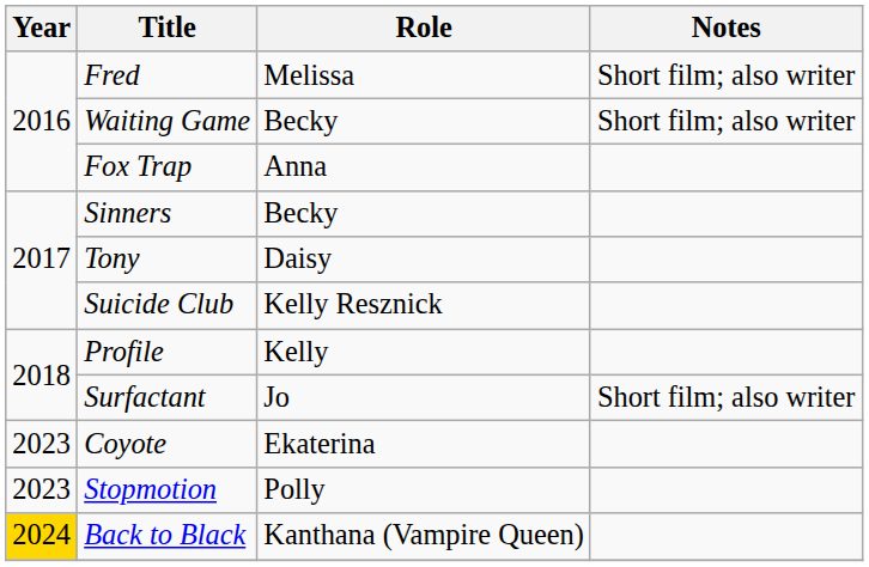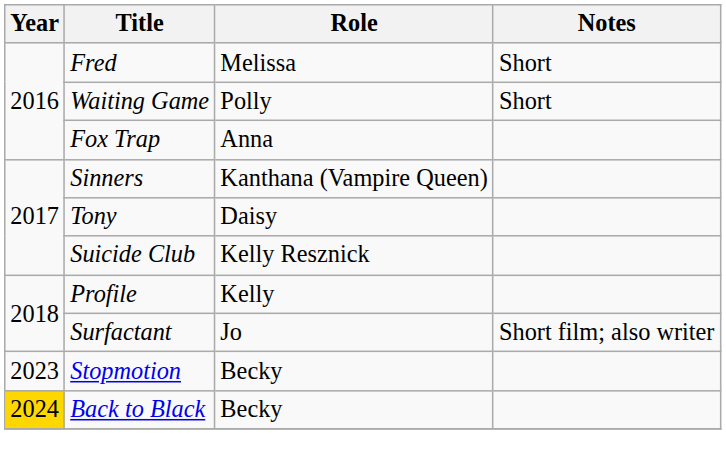Fred | Notes: Short film; also writer -> Short
Waiting Game | Role: Becky -> Polly
Waiting Game | Notes: Short film; also writer -> Short
Sinners | Role: Becky -> Kanthana (Vampire Queen)
- row: 2023 | Coyote | Ekaterina
Stopmotion | Role: Polly -> Becky
Back to Black | Role: Kanthana (Vampire Queen) -> Becky
